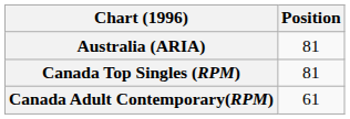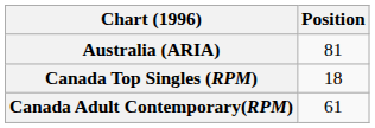Canada Top Singles (RPM) | Position: 81 -> 18
